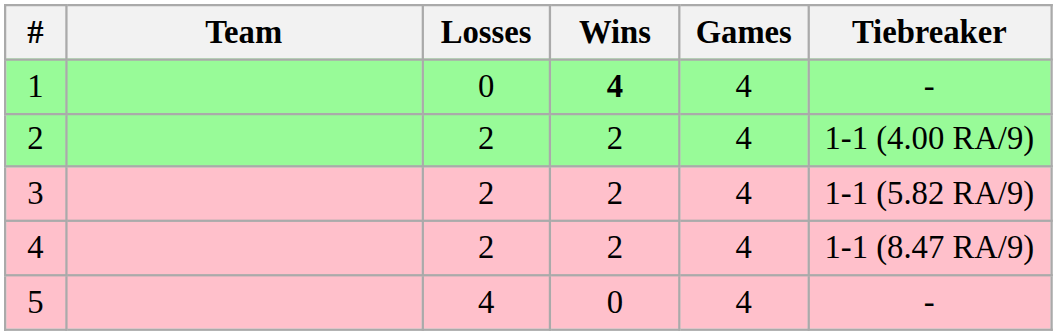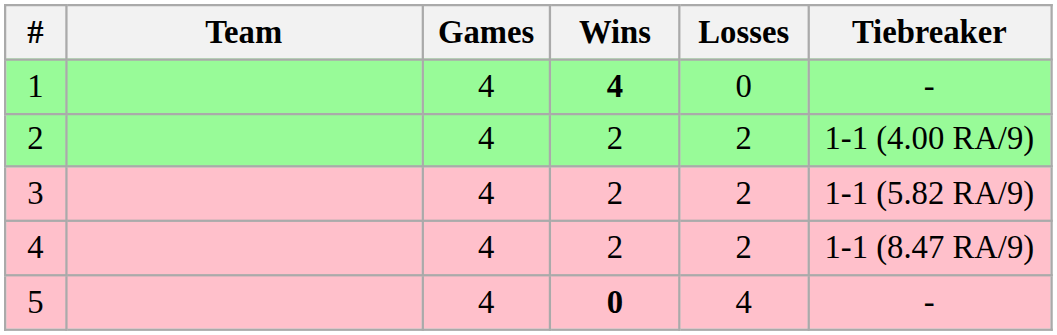columns swapped: Games <-> Losses
5 | Wins: normal -> bold
